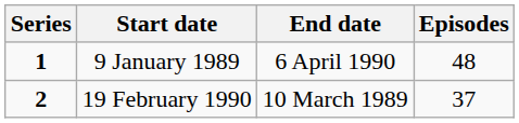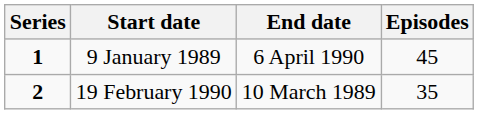9 January 1989 | Episodes: 48 -> 45
19 February 1990 | Episodes: 37 -> 35
